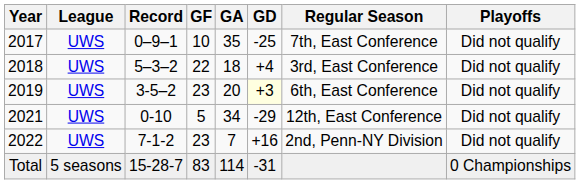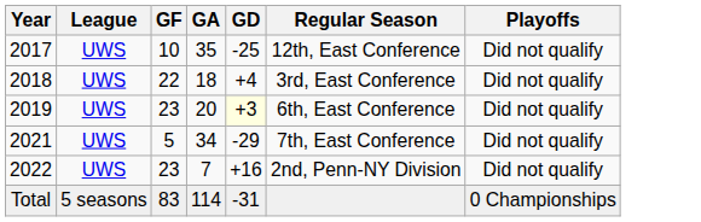- column: Record | 0–9–1 | 5–3–2 | 3-5–2 | 0-10 | 7-1-2 | 15-28-7
2017 | Regular Season: 7th, East Conference -> 12th, East Conference
2021 | Regular Season: 12th, East Conference -> 7th, East Conference
